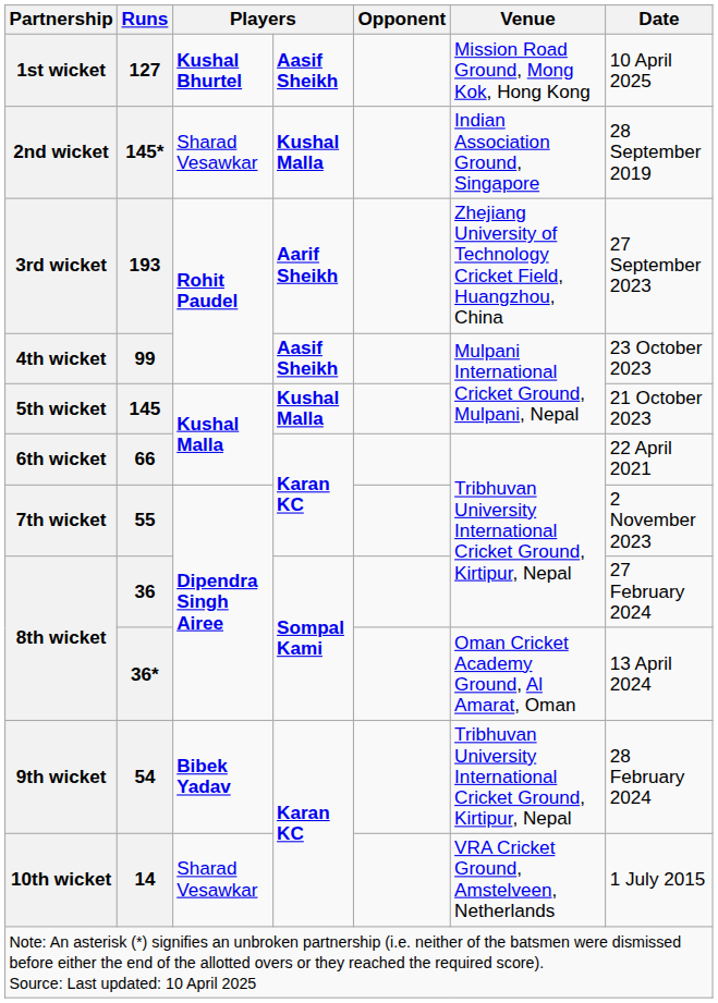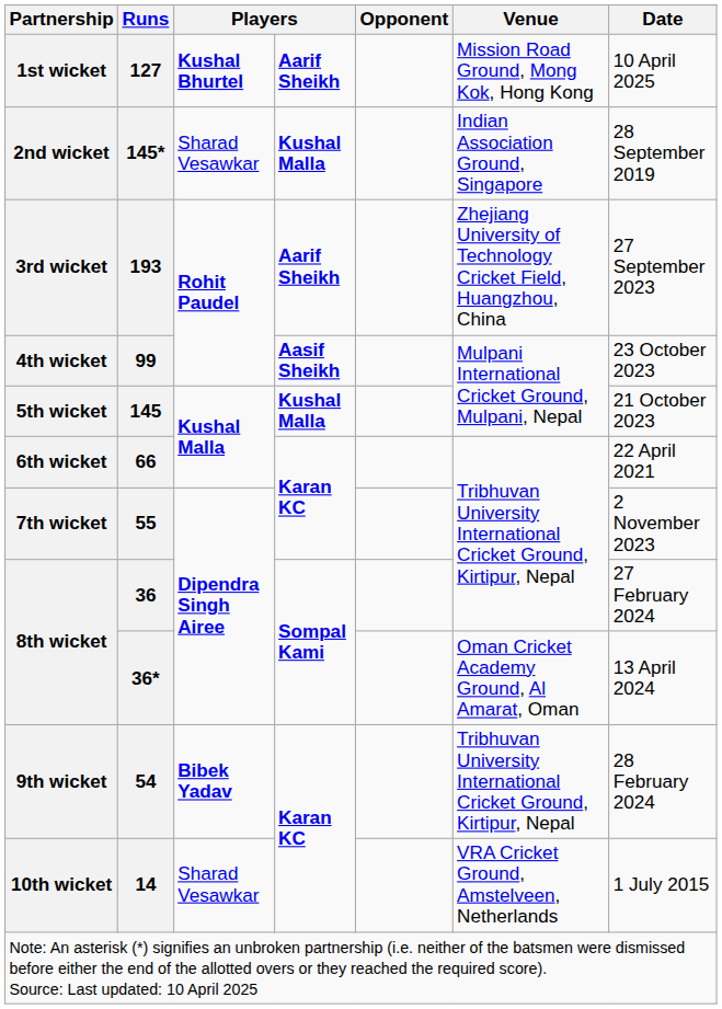1st wicket | column 4: Aasif Sheikh -> Aarif Sheikh
